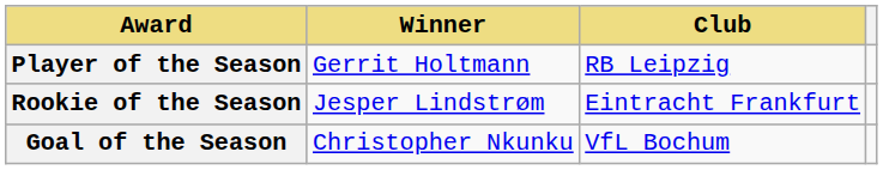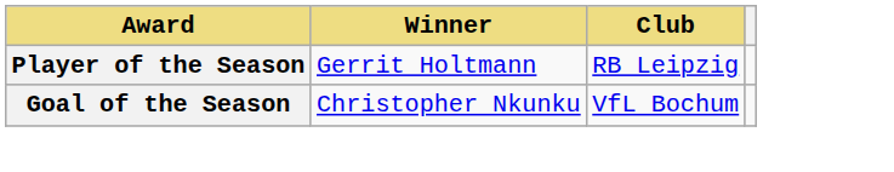- row: Rookie of the Season | Jesper Lindstrøm | Eintracht Frankfurt
